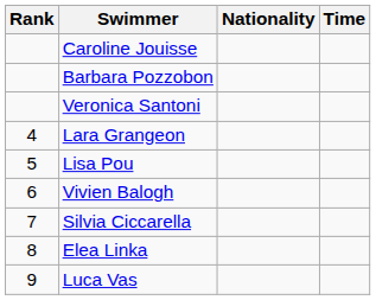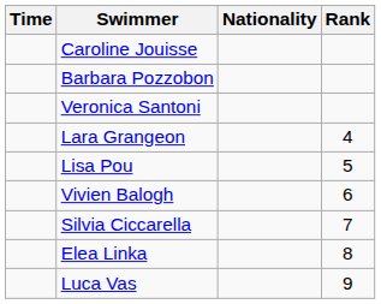columns swapped: Rank <-> Time
